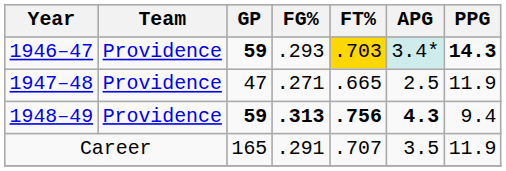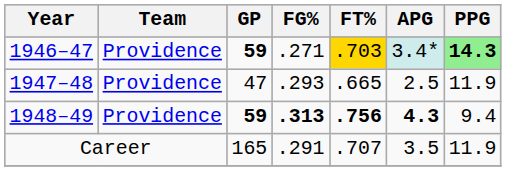1946–47 | FG%: .293 -> .271
1946–47 | PPG: no background -> lightgreen background
1947–48 | FG%: .271 -> .293
